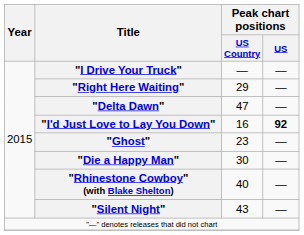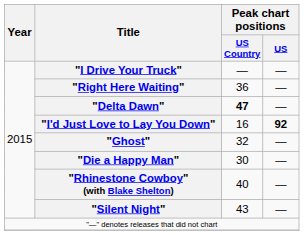"Right Here Waiting" | Peak chart positions / US Country: 29 -> 36
"Delta Dawn" | Peak chart positions / US Country: normal -> bold
"Ghost" | Peak chart positions / US Country: 23 -> 32
